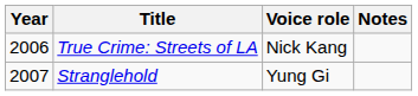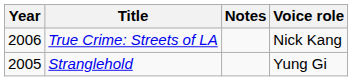columns swapped: Voice role <-> Notes
Stranglehold | Year: 2007 -> 2005
